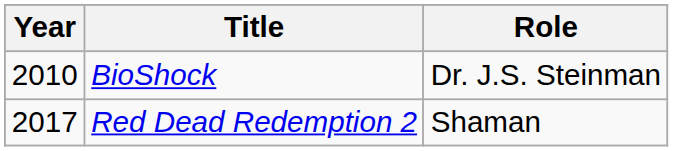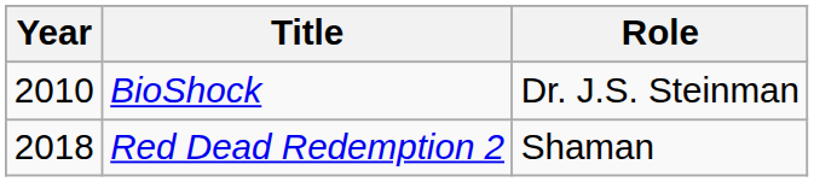Red Dead Redemption 2 | Year: 2017 -> 2018
